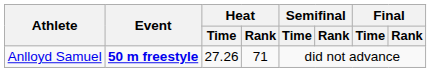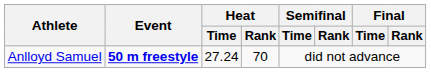Anlloyd Samuel | Heat / Time: 27.26 -> 27.24
Anlloyd Samuel | Heat / Rank: 71 -> 70
